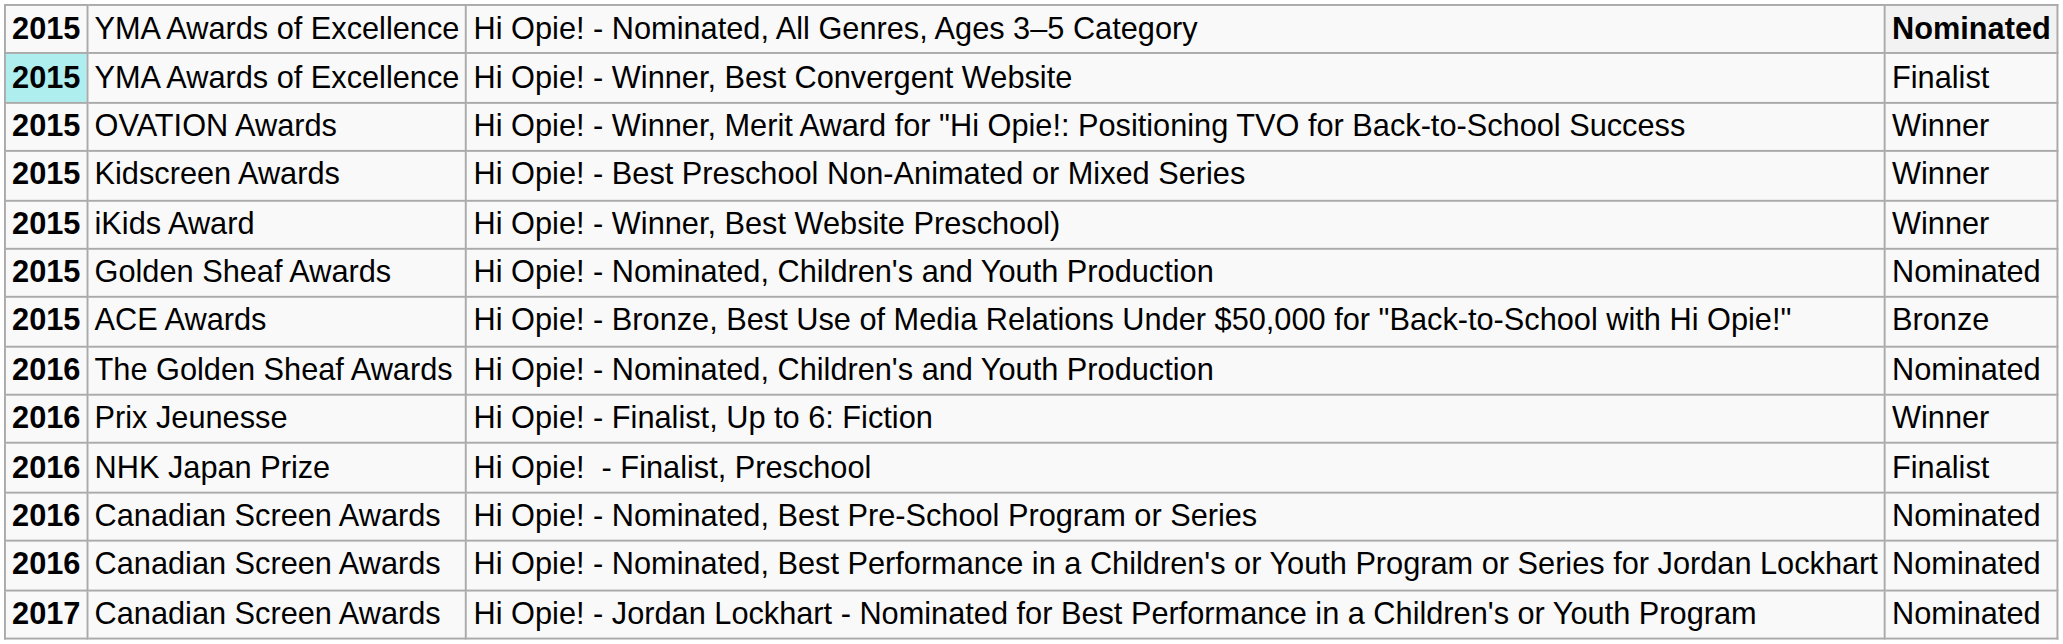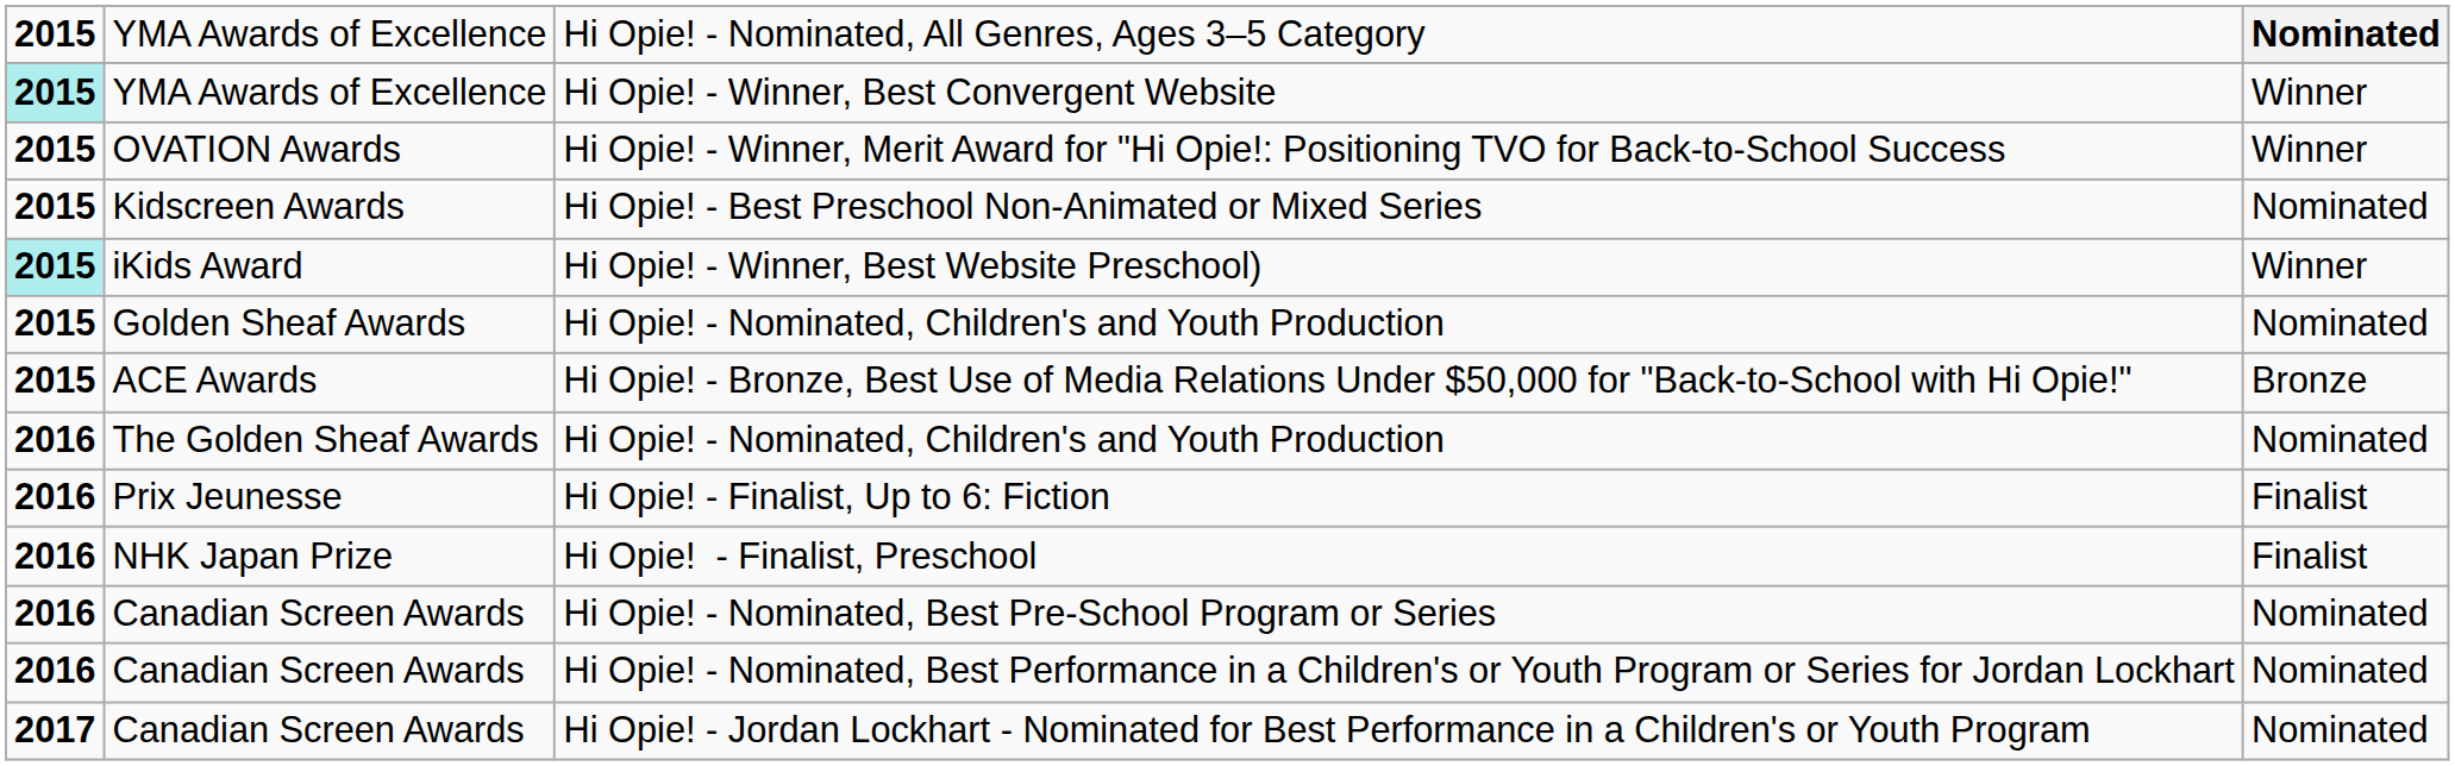Hi Opie! - Winner, Best Convergent Website | column 4: Finalist -> Winner
Hi Opie! - Best Preschool Non-Animated or Mixed Series | column 4: Winner -> Nominated
Hi Opie! - Winner, Best Website Preschool) | column 1: no background -> paleturquoise background
Hi Opie! - Finalist, Up to 6: Fiction | column 4: Winner -> Finalist
